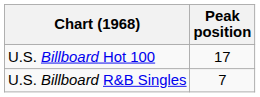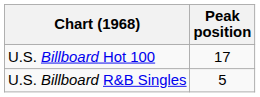U.S. Billboard R&B Singles | Peak position: 7 -> 5
